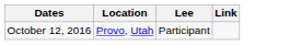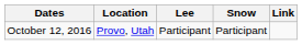+ column: Snow | Participant
